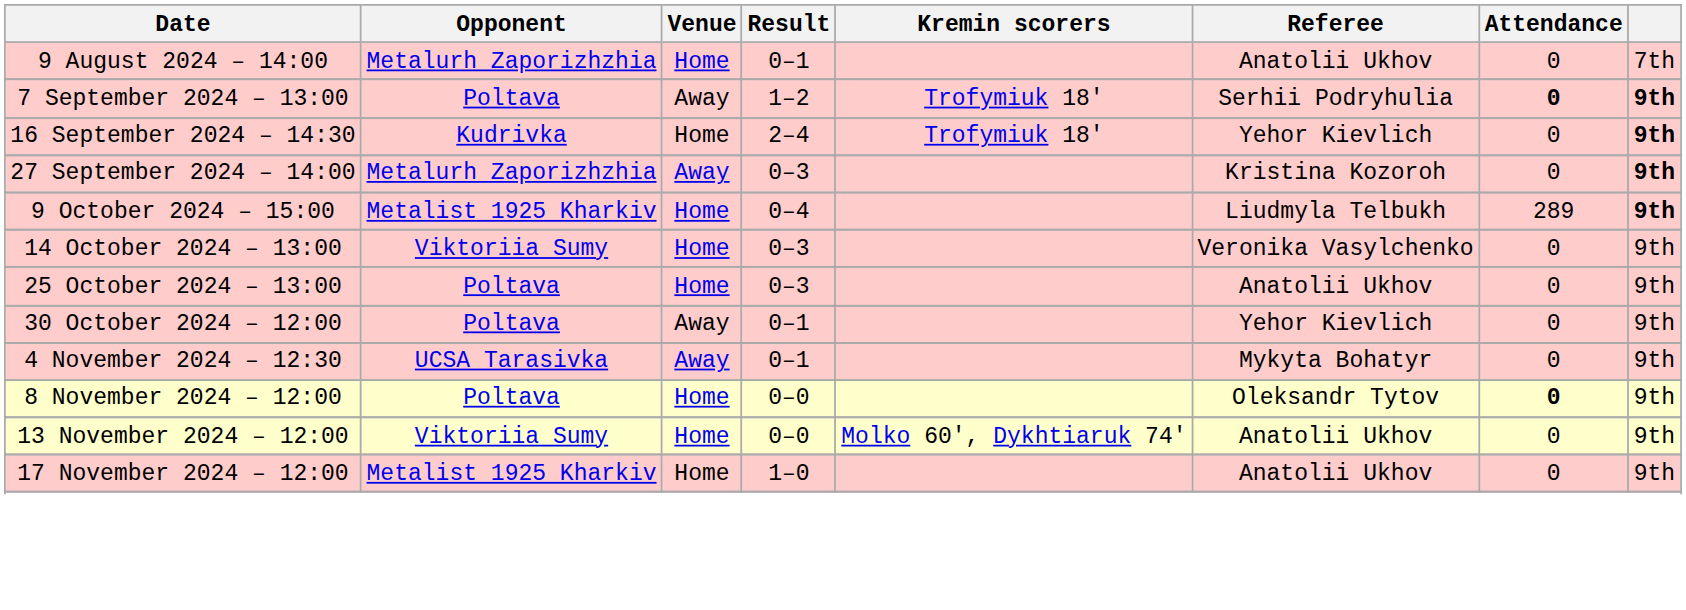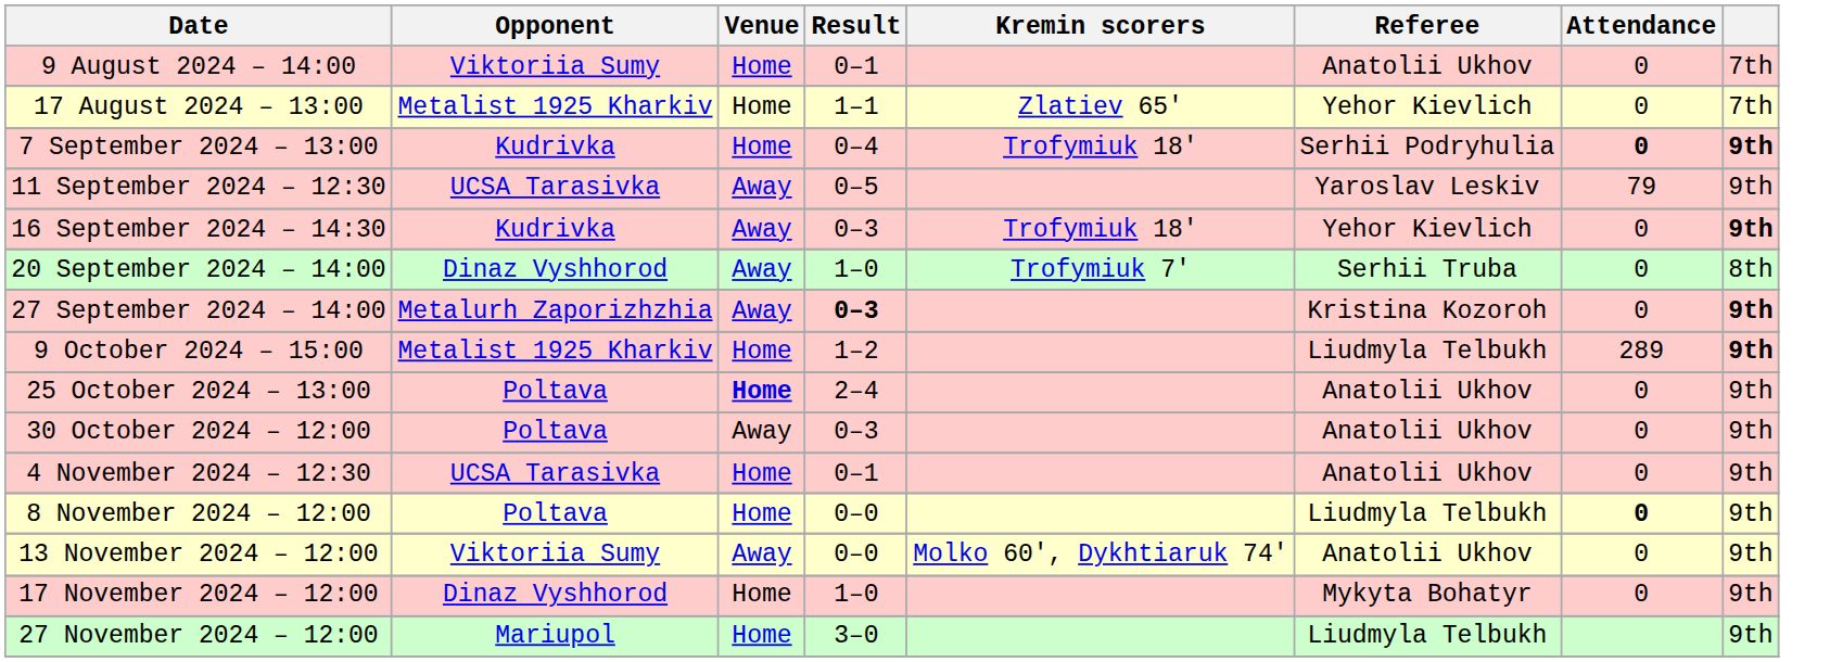9 August 2024 – 14:00 | Opponent: Metalurh Zaporizhzhia -> Viktoriia Sumy
+ row: 17 August 2024 – 13:00 | Metalist 1925 Kharkiv | Home | 1–1 | Zlatiev 65' | Yehor Kievlich | 0 | 7th
7 September 2024 – 13:00 | Opponent: Poltava -> Kudrivka
7 September 2024 – 13:00 | Venue: Away -> Home
7 September 2024 – 13:00 | Result: 1–2 -> 0–4
+ row: 11 September 2024 – 12:30 | UCSA Tarasivka | Away | 0–5 | Yaroslav Leskiv | 79 | 9th
16 September 2024 – 14:30 | Venue: Home -> Away
16 September 2024 – 14:30 | Result: 2–4 -> 0–3
+ row: 20 September 2024 – 14:00 | Dinaz Vyshhorod | Away | 1–0 | Trofymiuk 7' | Serhii Truba | 0 | 8th
27 September 2024 – 14:00 | Result: normal -> bold
9 October 2024 – 15:00 | Result: 0–4 -> 1–2
- row: 14 October 2024 – 13:00 | Viktoriia Sumy | Home | 0–3 | Veronika Vasylchenko | 0 | 9th
25 October 2024 – 13:00 | Venue: normal -> bold
25 October 2024 – 13:00 | Result: 0–3 -> 2–4
30 October 2024 – 12:00 | Result: 0–1 -> 0–3
30 October 2024 – 12:00 | Referee: Yehor Kievlich -> Anatolii Ukhov
4 November 2024 – 12:30 | Venue: Away -> Home
4 November 2024 – 12:30 | Referee: Mykyta Bohatyr -> Anatolii Ukhov
8 November 2024 – 12:00 | Referee: Oleksandr Tytov -> Liudmyla Telbukh
13 November 2024 – 12:00 | Venue: Home -> Away
17 November 2024 – 12:00 | Opponent: Metalist 1925 Kharkiv -> Dinaz Vyshhorod
17 November 2024 – 12:00 | Referee: Anatolii Ukhov -> Mykyta Bohatyr
+ row: 27 November 2024 – 12:00 | Mariupol | Home | 3–0 | Liudmyla Telbukh | 9th
